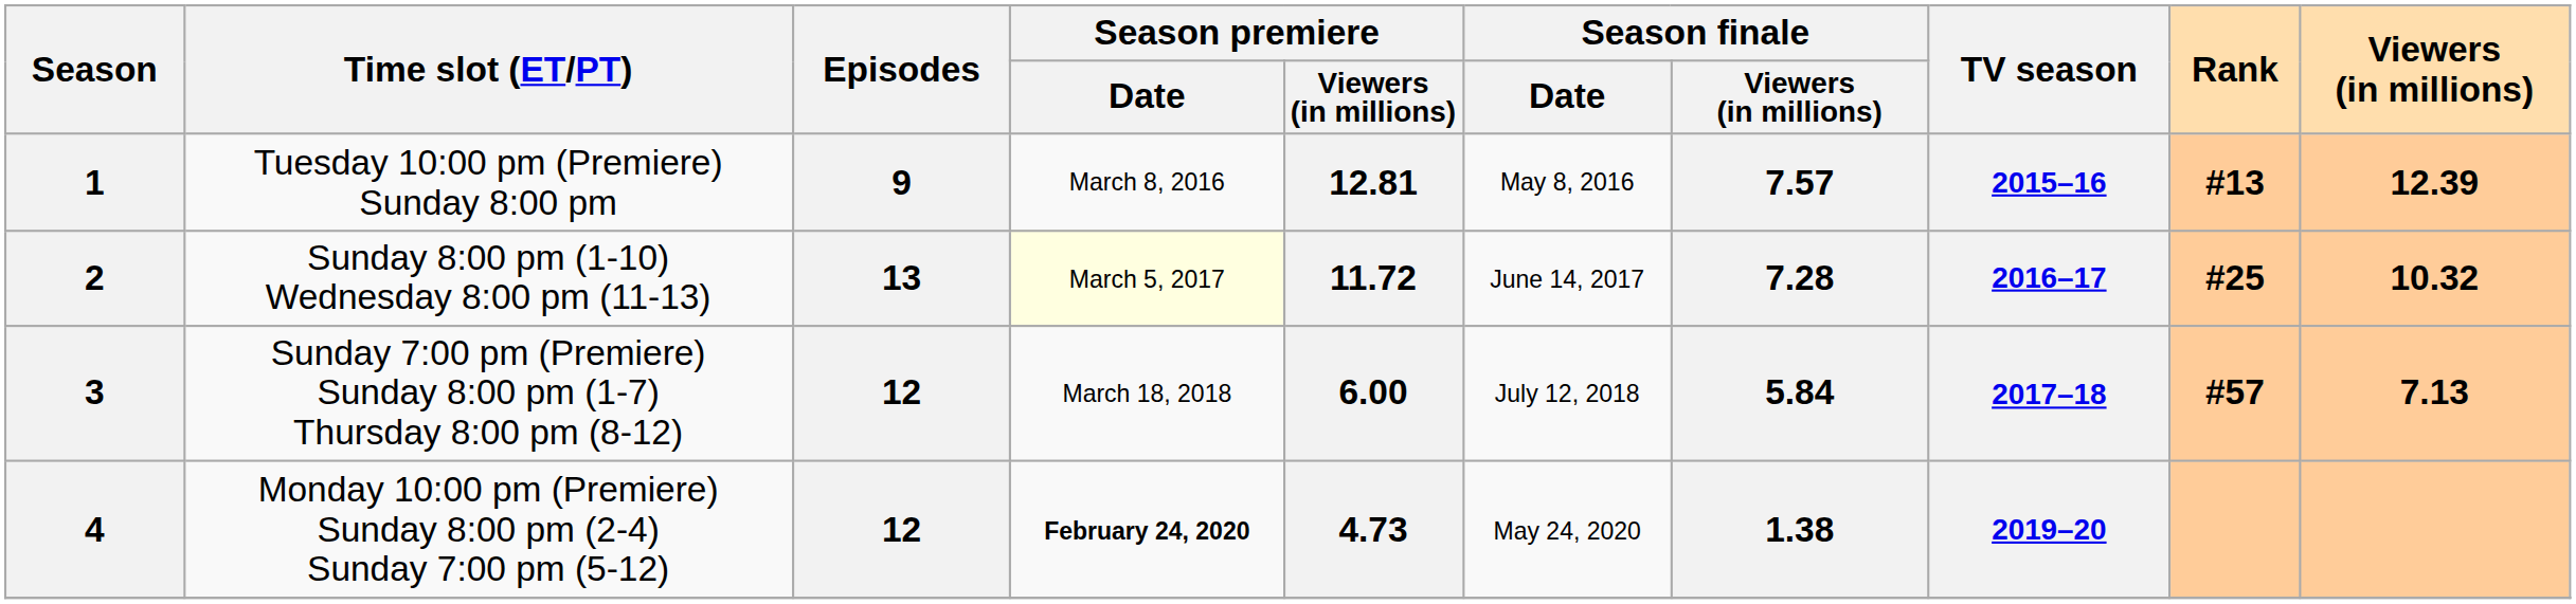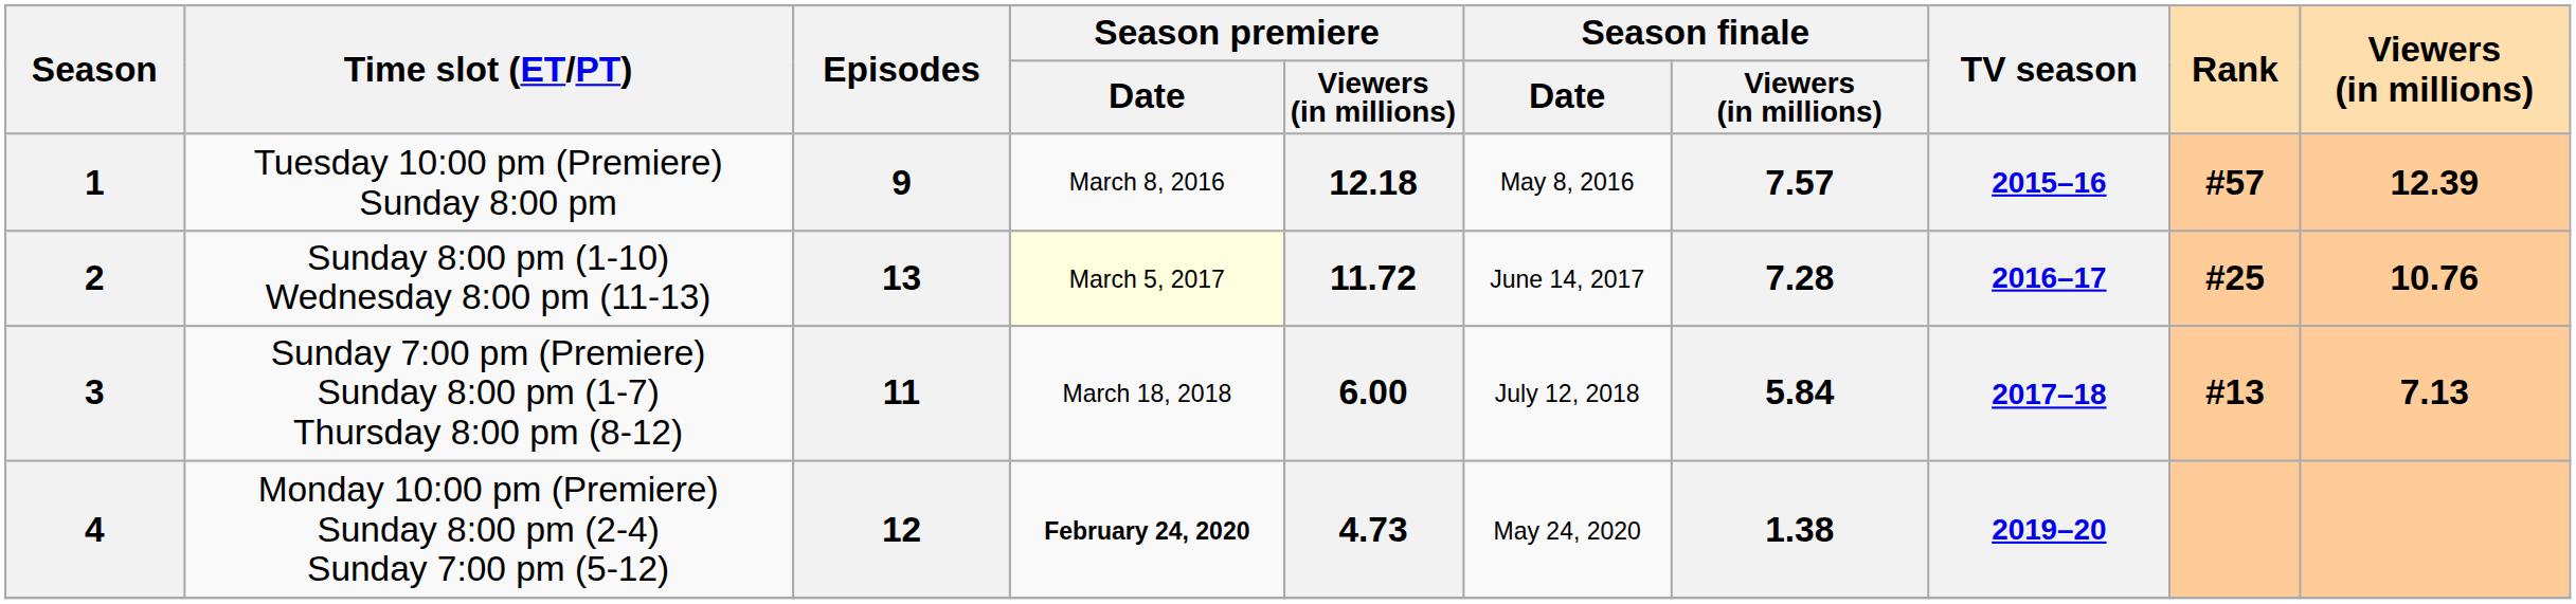1 | Season premiere / Viewers (in millions): 12.81 -> 12.18
1 | Rank: #13 -> #57
2 | Viewers (in millions): 10.32 -> 10.76
3 | Episodes: 12 -> 11
3 | Rank: #57 -> #13
